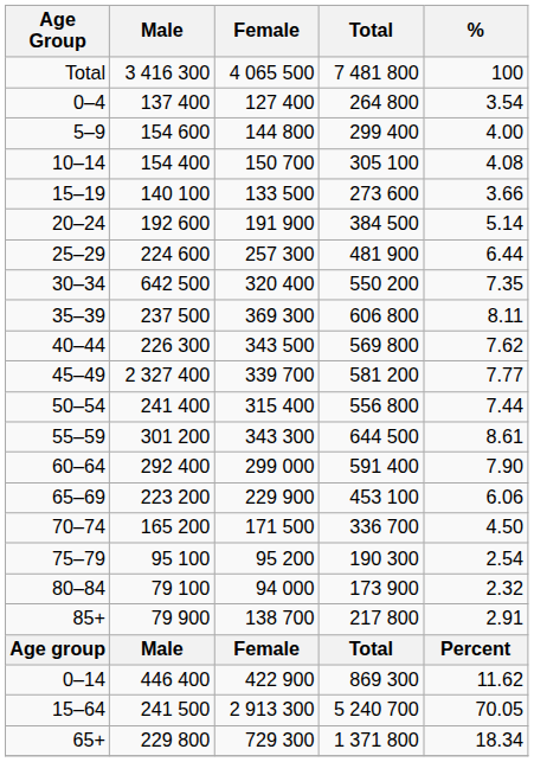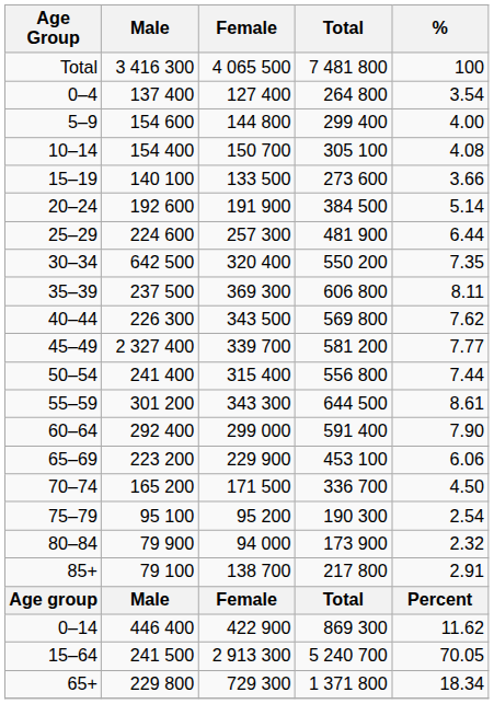80–84 | Male: 79 100 -> 79 900
85+ | Male: 79 900 -> 79 100
